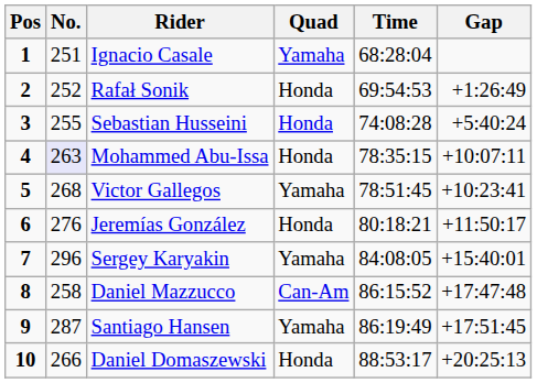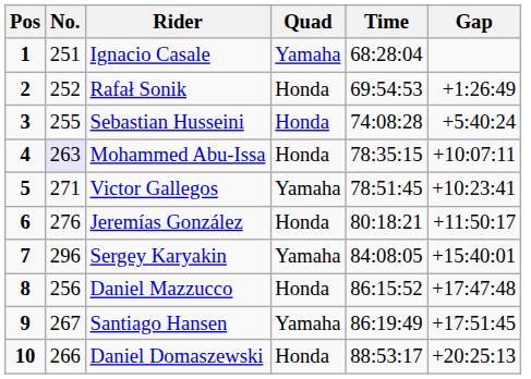Victor Gallegos | No.: 268 -> 271
Daniel Mazzucco | No.: 258 -> 256
Daniel Mazzucco | Quad: Can-Am -> Honda
Santiago Hansen | No.: 287 -> 267
